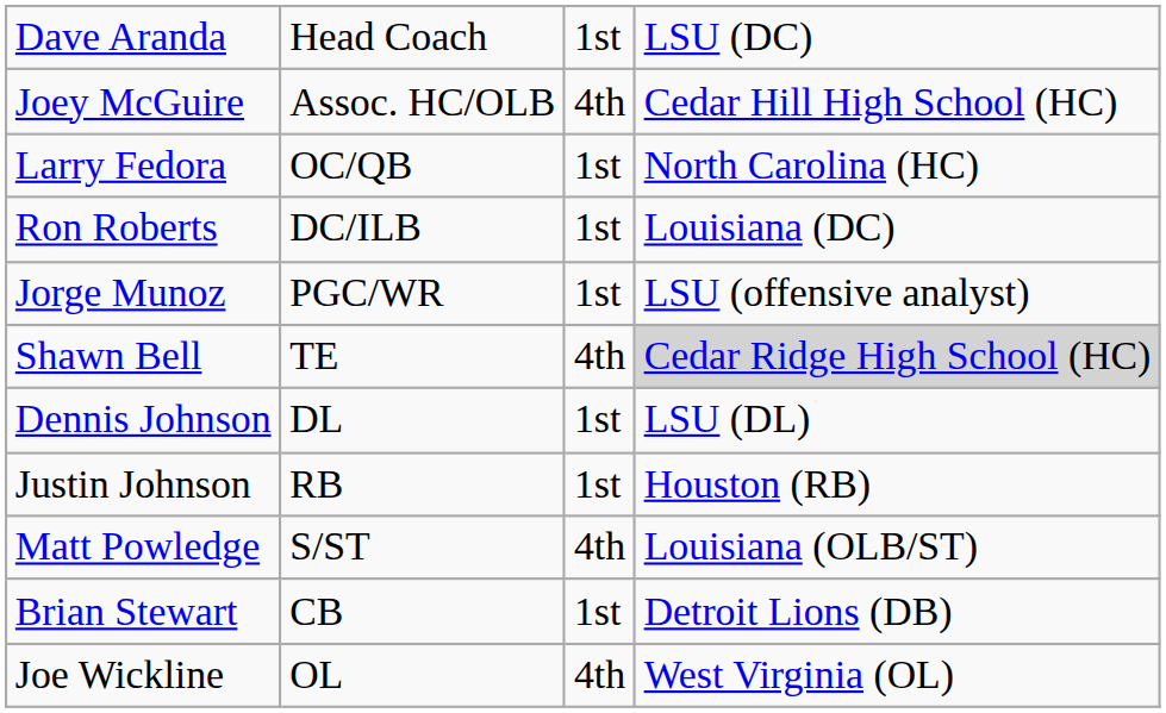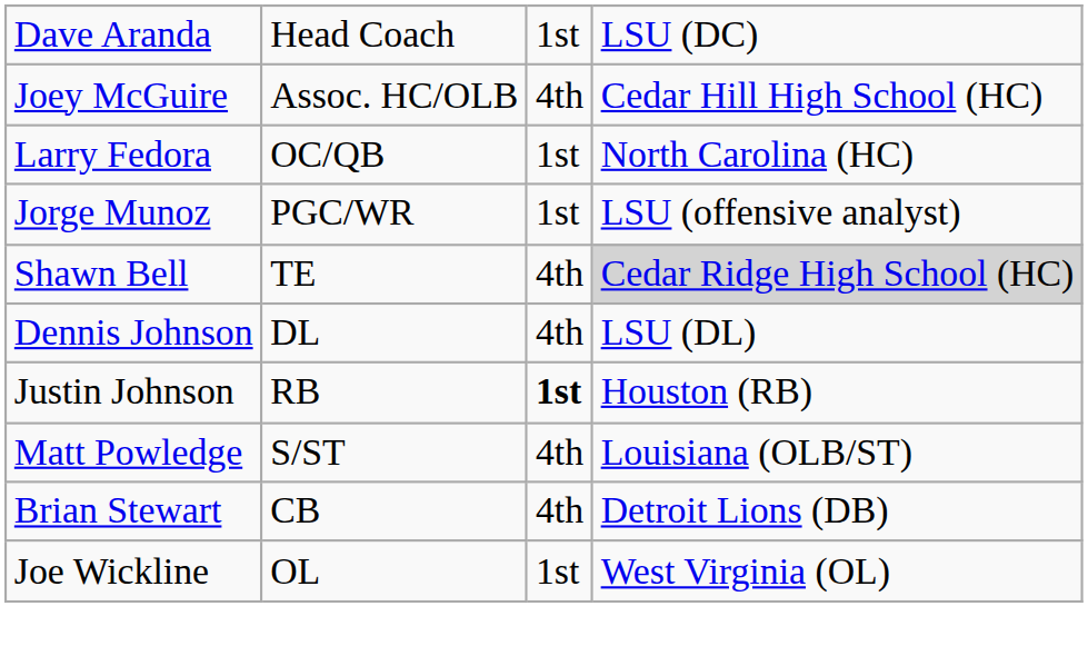- row: Ron Roberts | DC/ILB | 1st | Louisiana (DC)
Dennis Johnson | column 3: 1st -> 4th
Justin Johnson | column 3: normal -> bold
Brian Stewart | column 3: 1st -> 4th
Joe Wickline | column 3: 4th -> 1st
